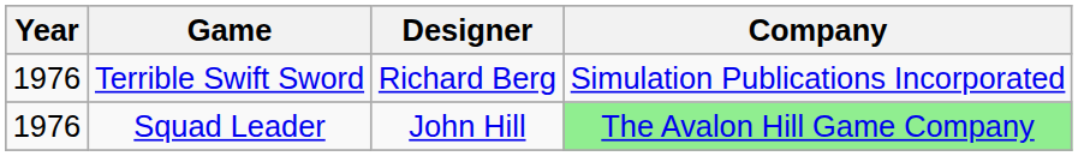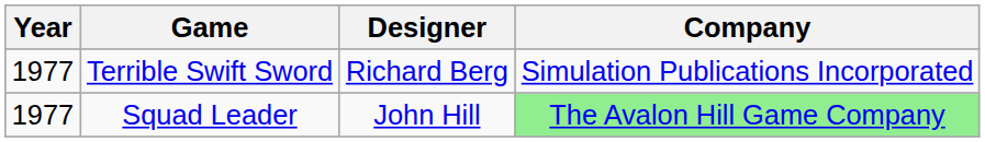Terrible Swift Sword | Year: 1976 -> 1977
Squad Leader | Year: 1976 -> 1977
